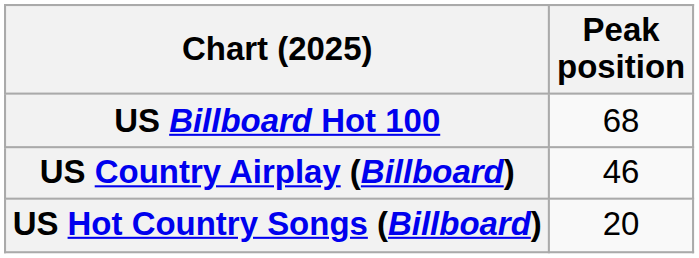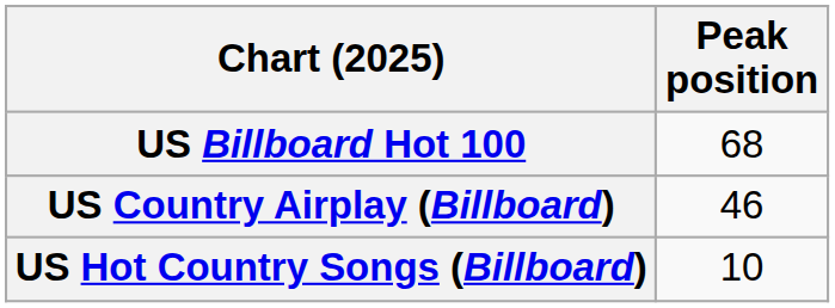US Hot Country Songs (Billboard) | Peak position: 20 -> 10
